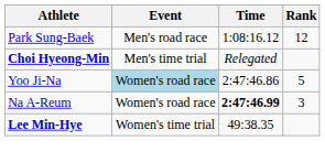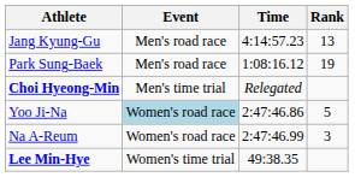+ row: Jang Kyung-Gu | Men's road race | 4:14:57.23 | 13
Park Sung-Baek | Rank: 12 -> 19
Na A-Reum | Time: bold -> normal
